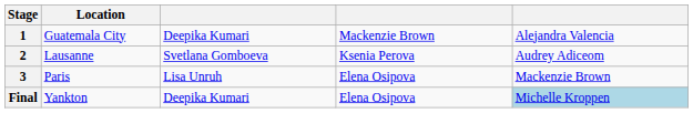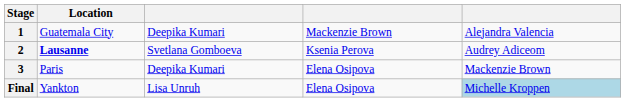2 | Location: normal -> bold
3 | column 3: Lisa Unruh -> Deepika Kumari
Final | column 3: Deepika Kumari -> Lisa Unruh
